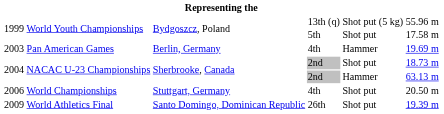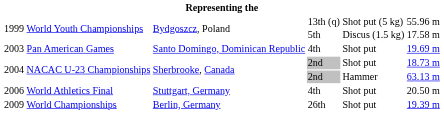1999 / 5th | column 5: Shot put -> Discus (1.5 kg)
2003 | column 3: Berlin, Germany -> Santo Domingo, Dominican Republic
2003 | column 5: Hammer -> Shot put
2006 | column 2: World Championships -> World Athletics Final
2009 | column 2: World Athletics Final -> World Championships
2009 | column 3: Santo Domingo, Dominican Republic -> Berlin, Germany
